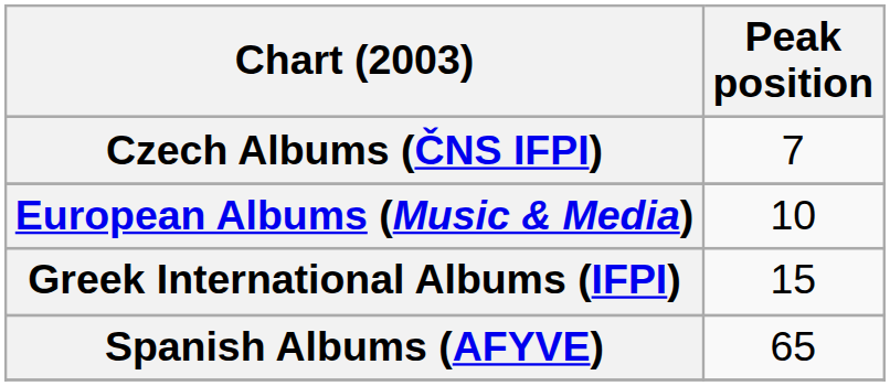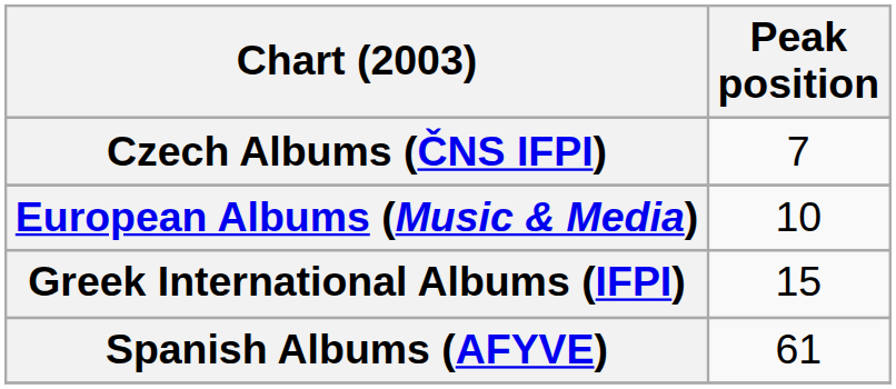Spanish Albums (AFYVE) | Peak position: 65 -> 61
